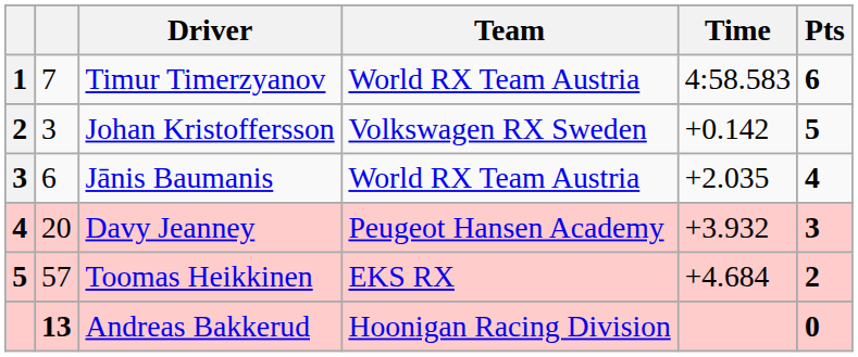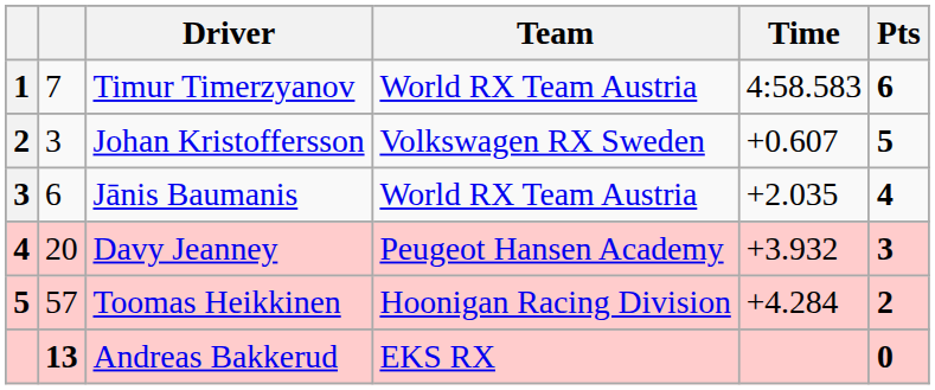Johan Kristoffersson | Time: +0.142 -> +0.607
Toomas Heikkinen | Team: EKS RX -> Hoonigan Racing Division
Toomas Heikkinen | Time: +4.684 -> +4.284
Andreas Bakkerud | Team: Hoonigan Racing Division -> EKS RX
